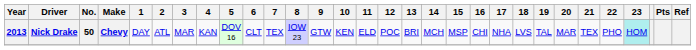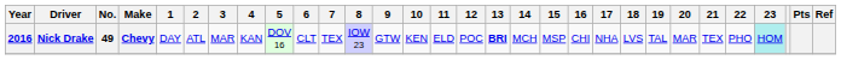Nick Drake | Year: 2013 -> 2016
Nick Drake | No.: 50 -> 49
Nick Drake | 13: normal -> bold
